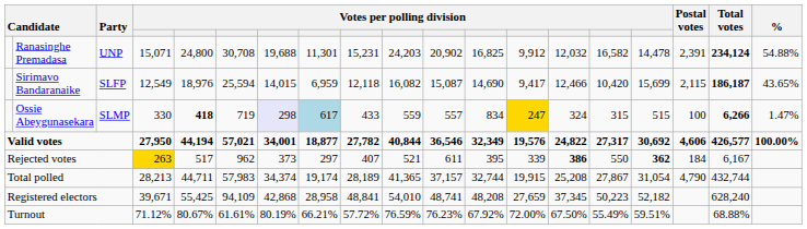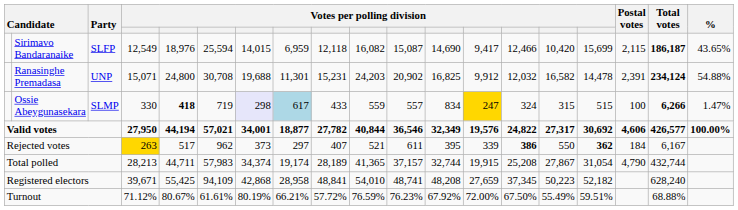rows swapped: Ranasinghe Premadasa <-> Sirimavo Bandaranaike
